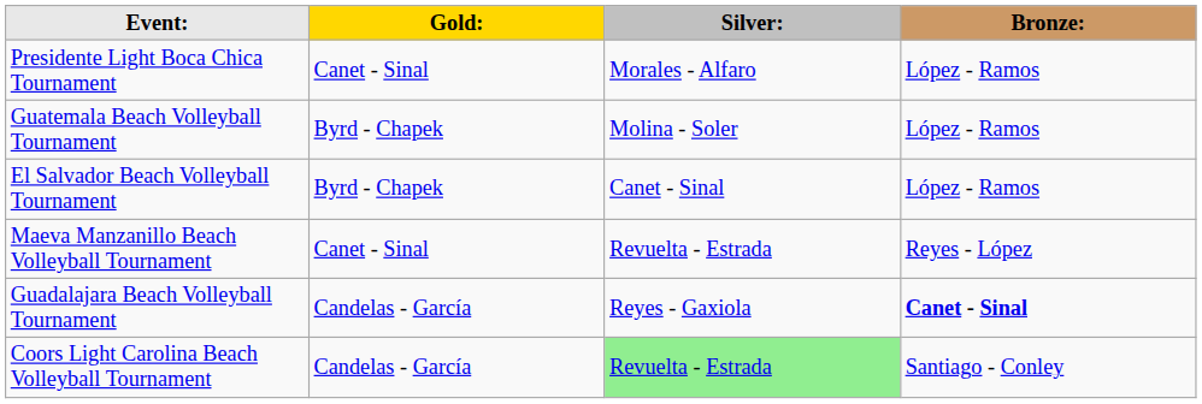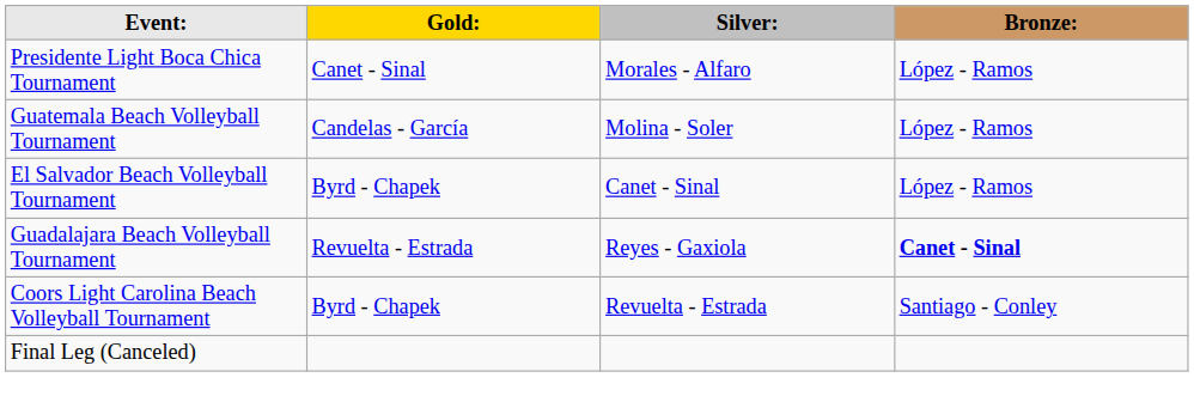Guatemala Beach Volleyball Tournament | Gold:: Byrd - Chapek -> Candelas - García
- row: Maeva Manzanillo Beach Volleyball Tournament | Canet - Sinal | Revuelta - Estrada | Reyes - López
Guadalajara Beach Volleyball Tournament | Gold:: Candelas - García -> Revuelta - Estrada
Coors Light Carolina Beach Volleyball Tournament | Gold:: Candelas - García -> Byrd - Chapek
Coors Light Carolina Beach Volleyball Tournament | Silver:: lightgreen background -> no background
+ row: Final Leg (Canceled)
